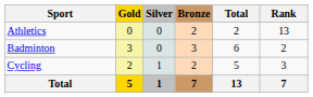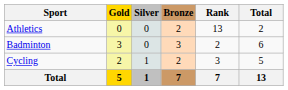columns swapped: Total <-> Rank
